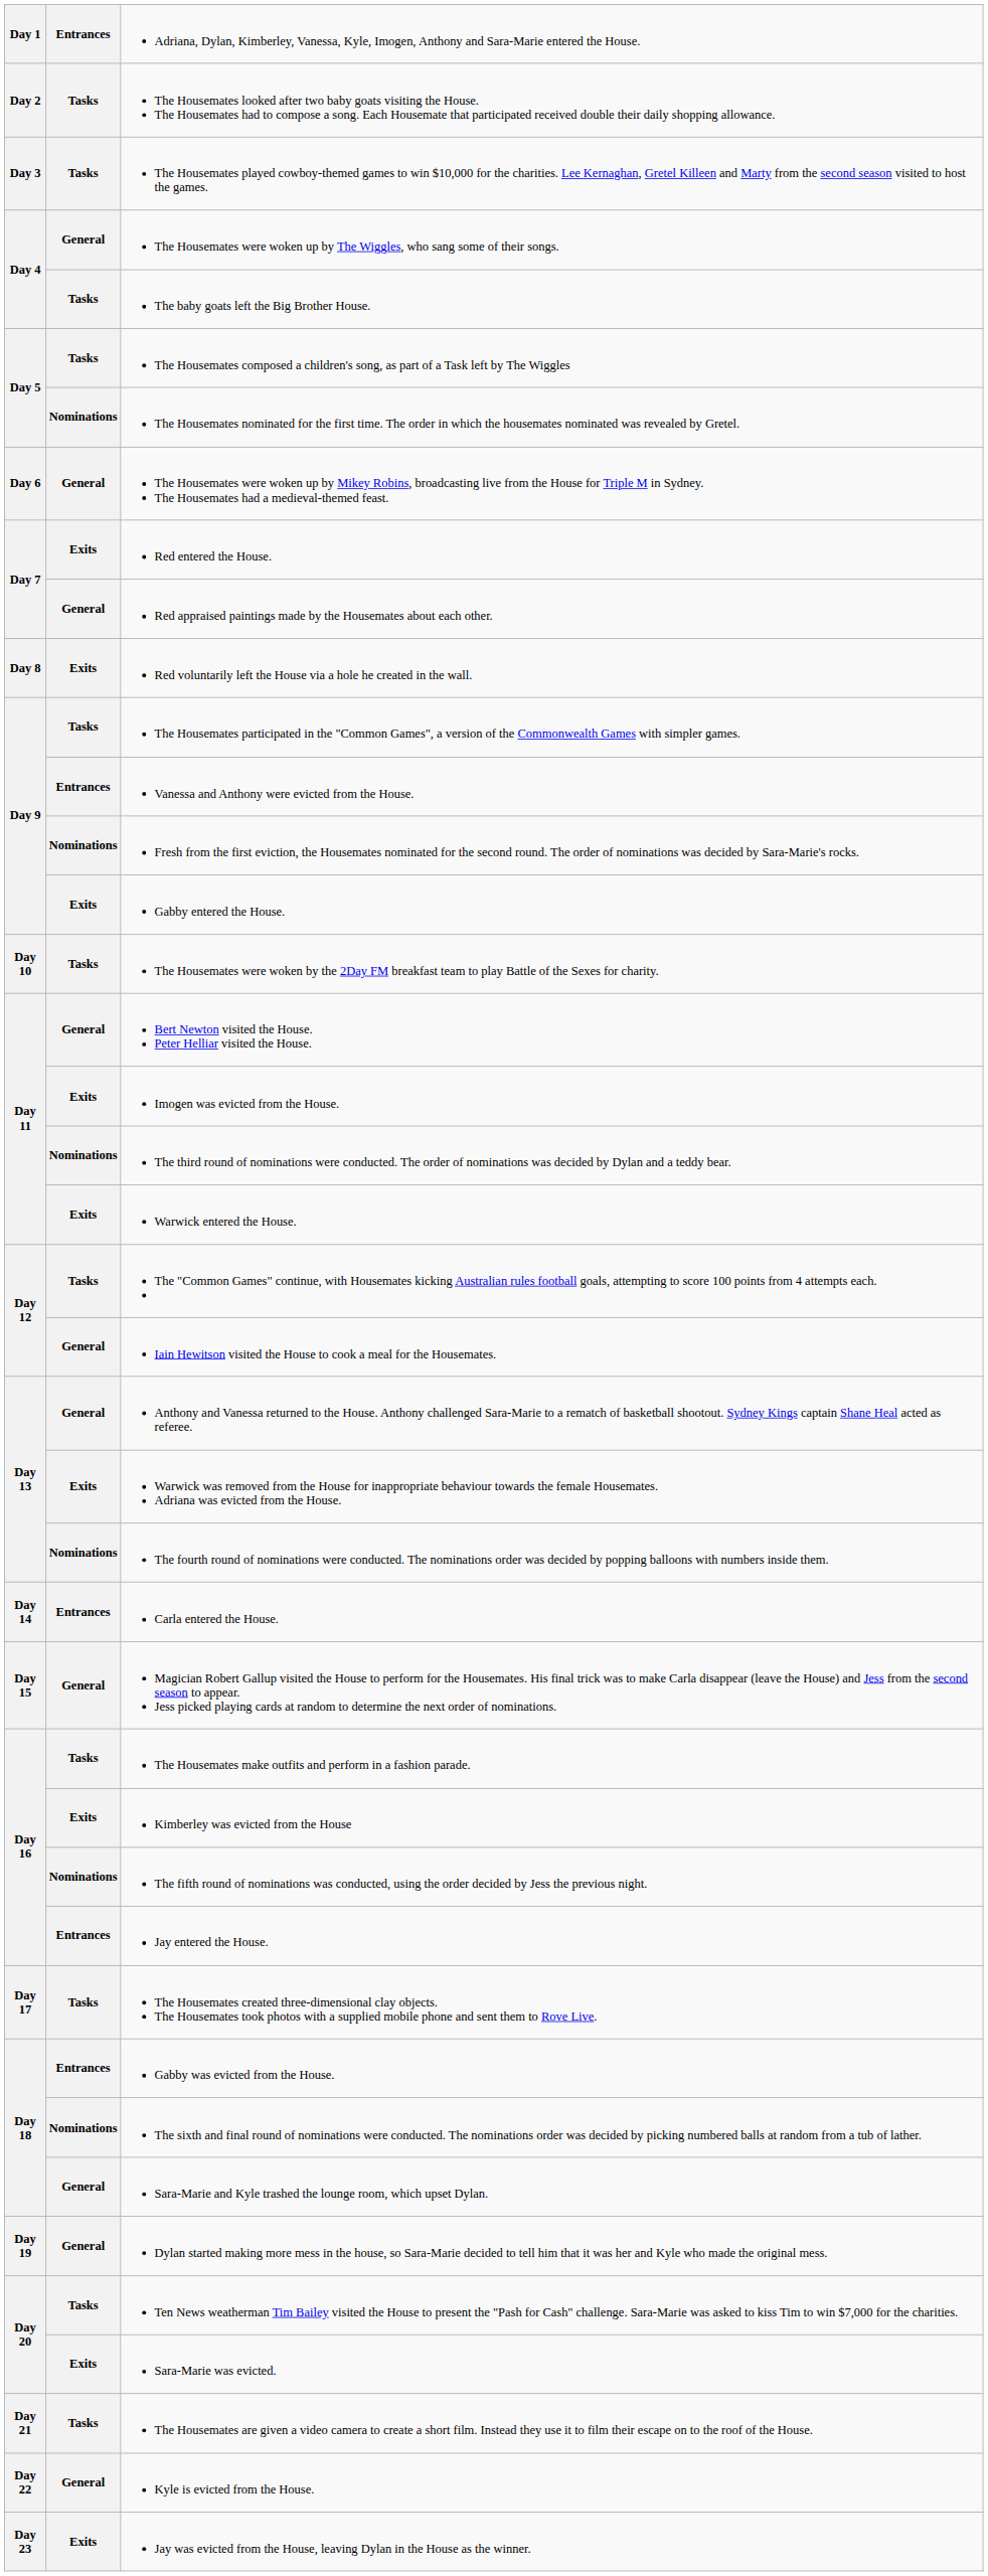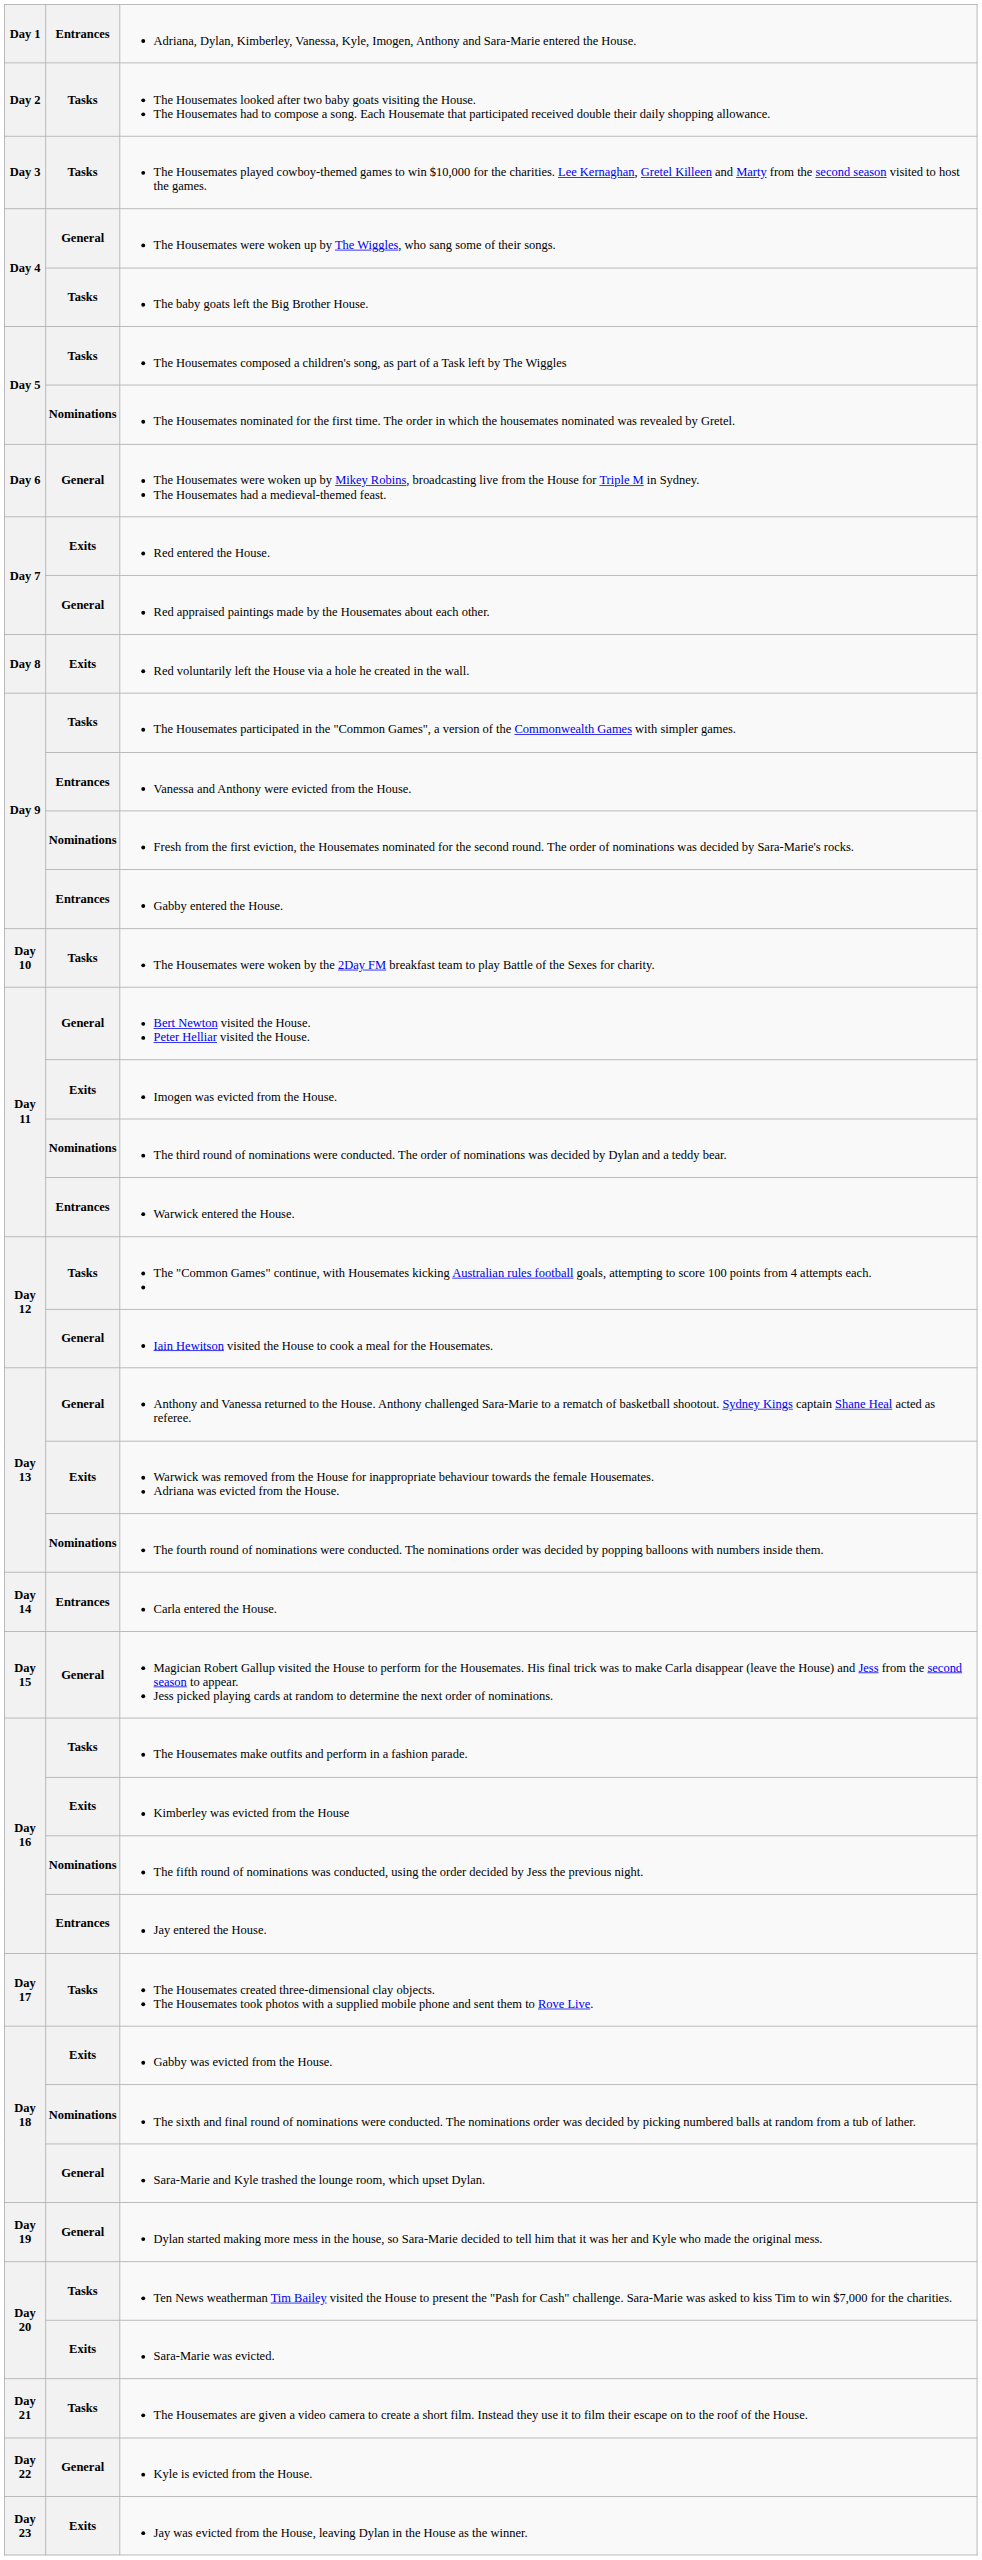Gabby entered the House. | column 2: Exits -> Entrances
Warwick entered the House. | column 2: Exits -> Entrances
Gabby was evicted from the House. | column 2: Entrances -> Exits
